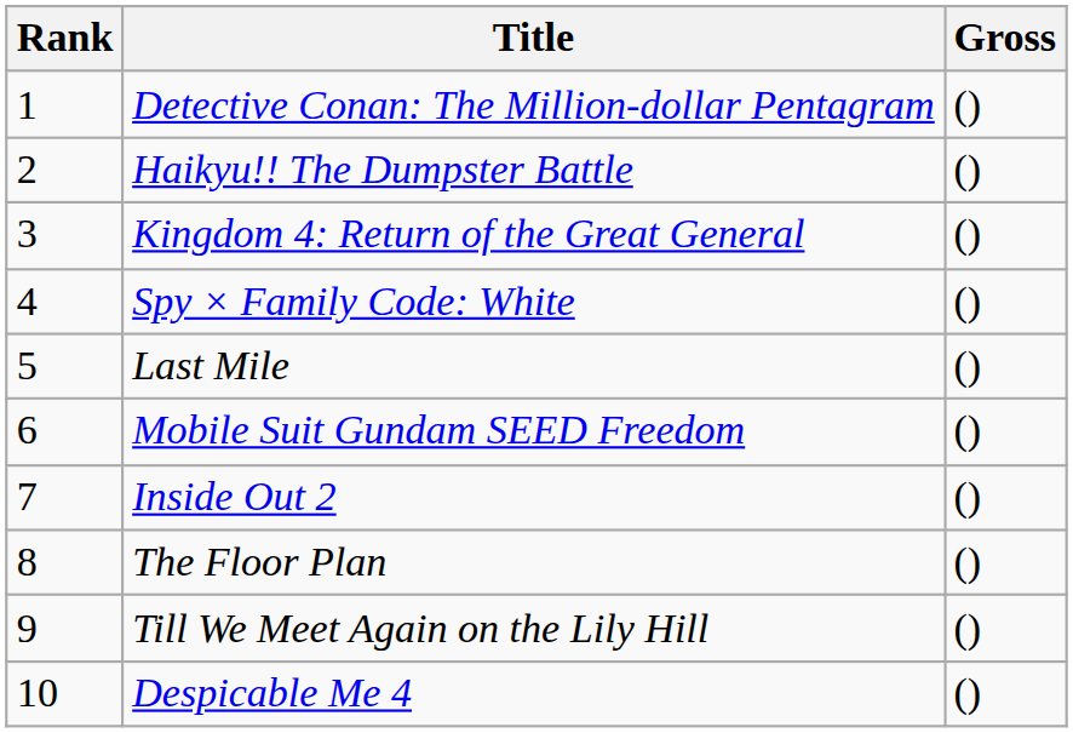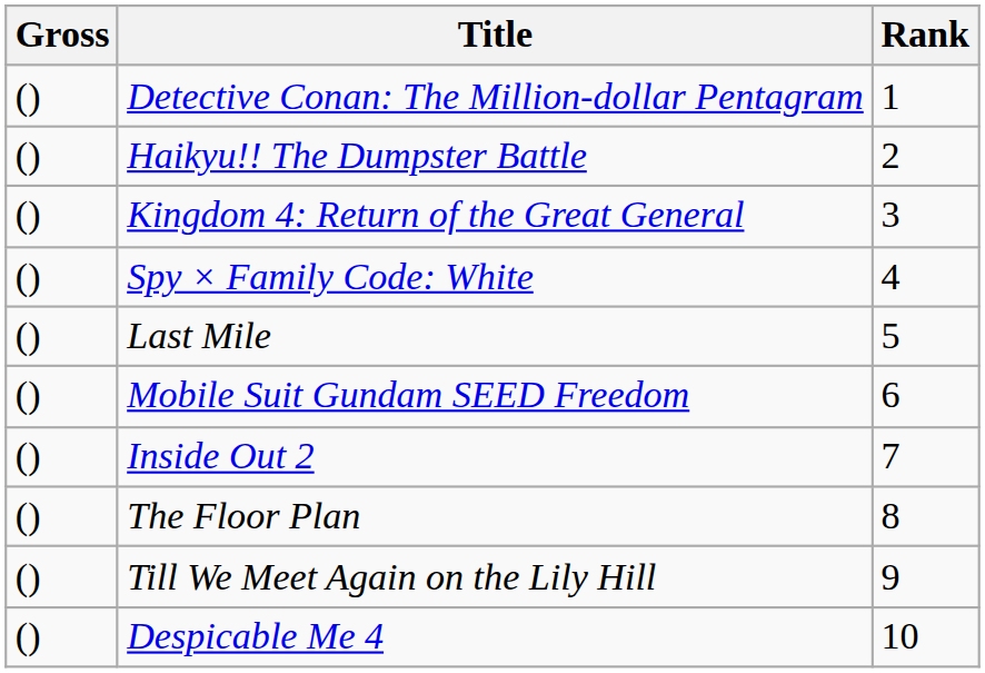columns swapped: Rank <-> Gross
